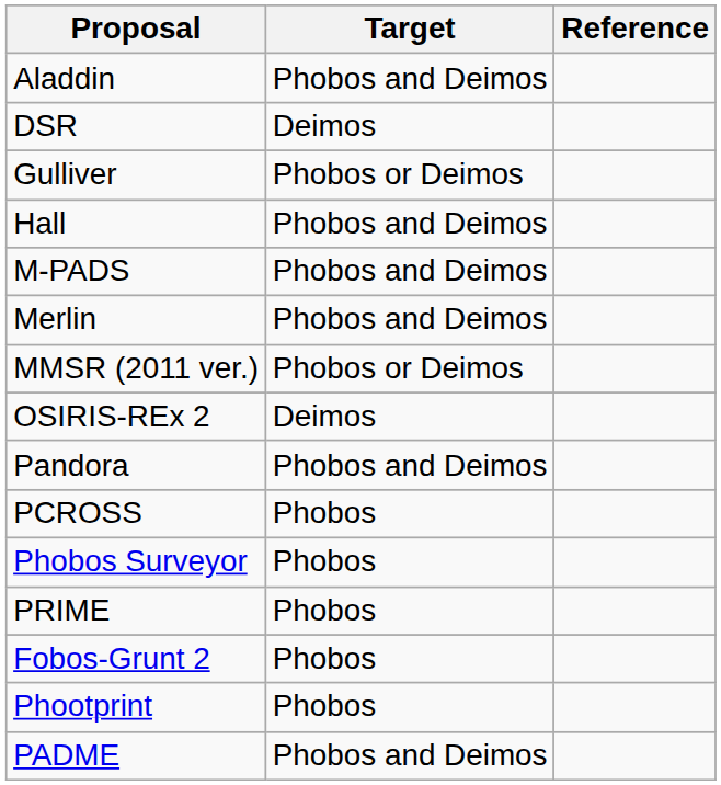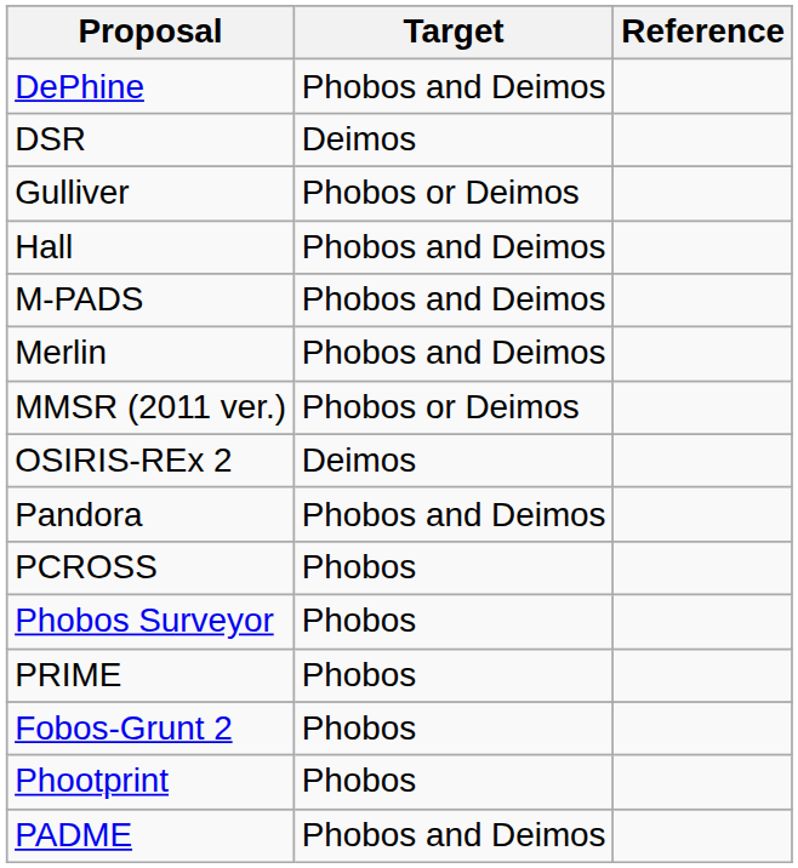- row: Aladdin | Phobos and Deimos
+ row: DePhine | Phobos and Deimos
